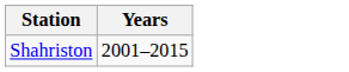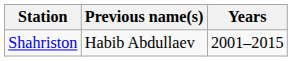+ column: Previous name(s) | Habib Abdullaev
